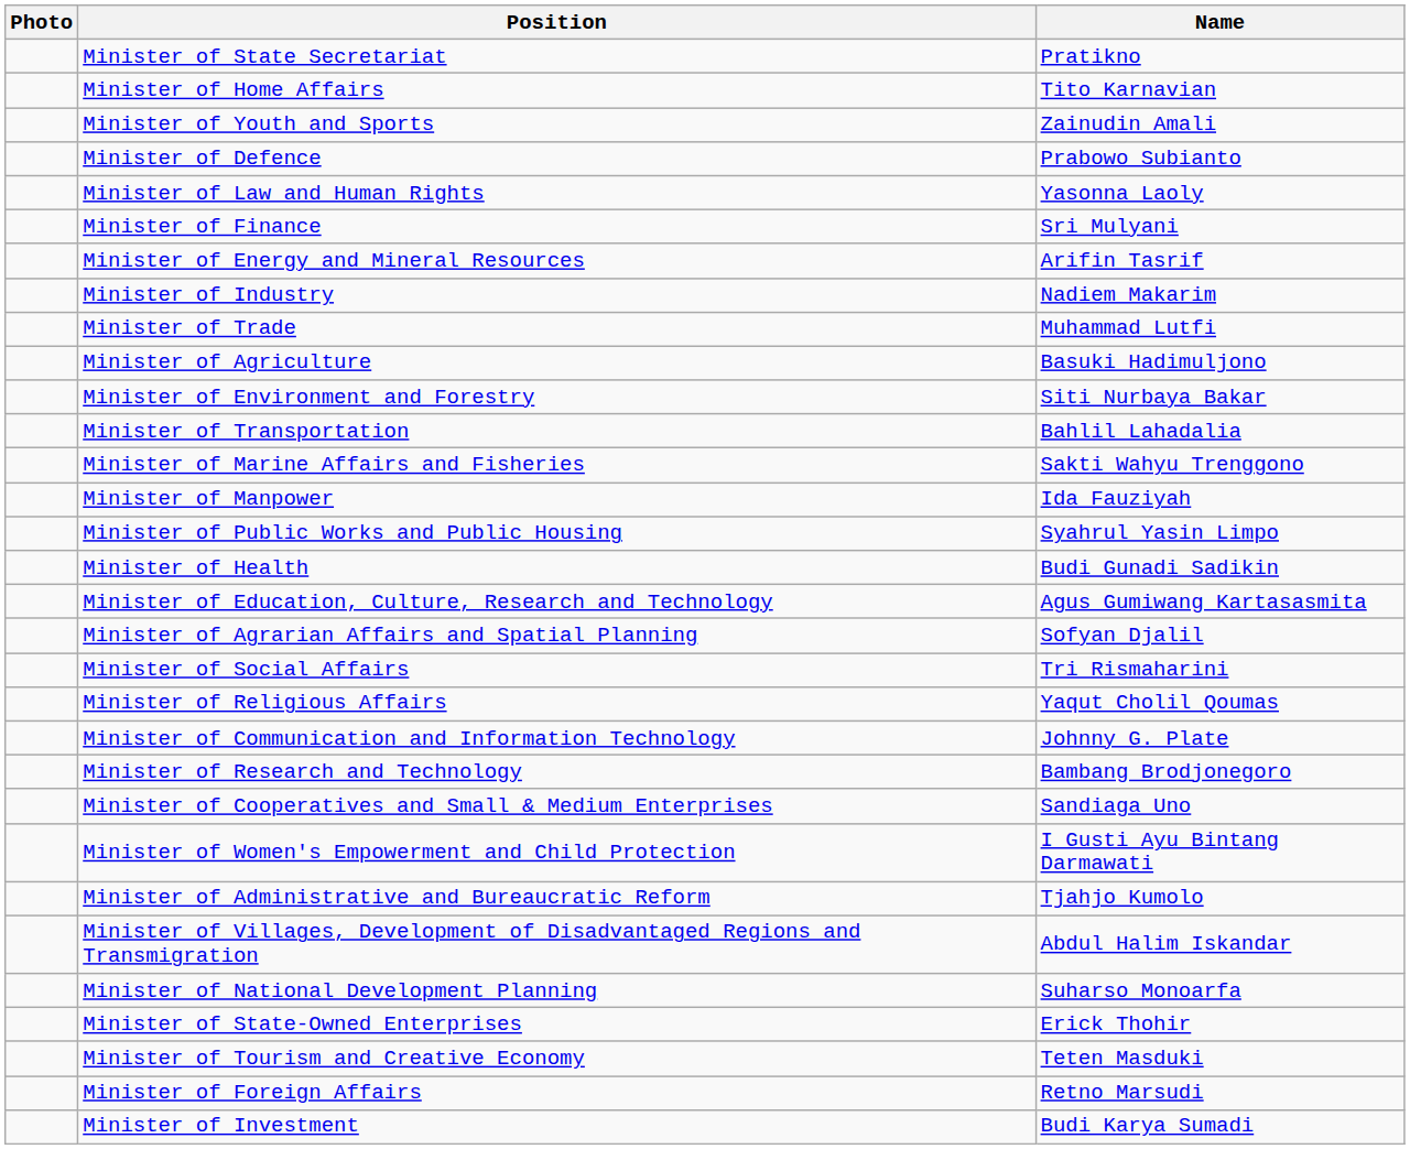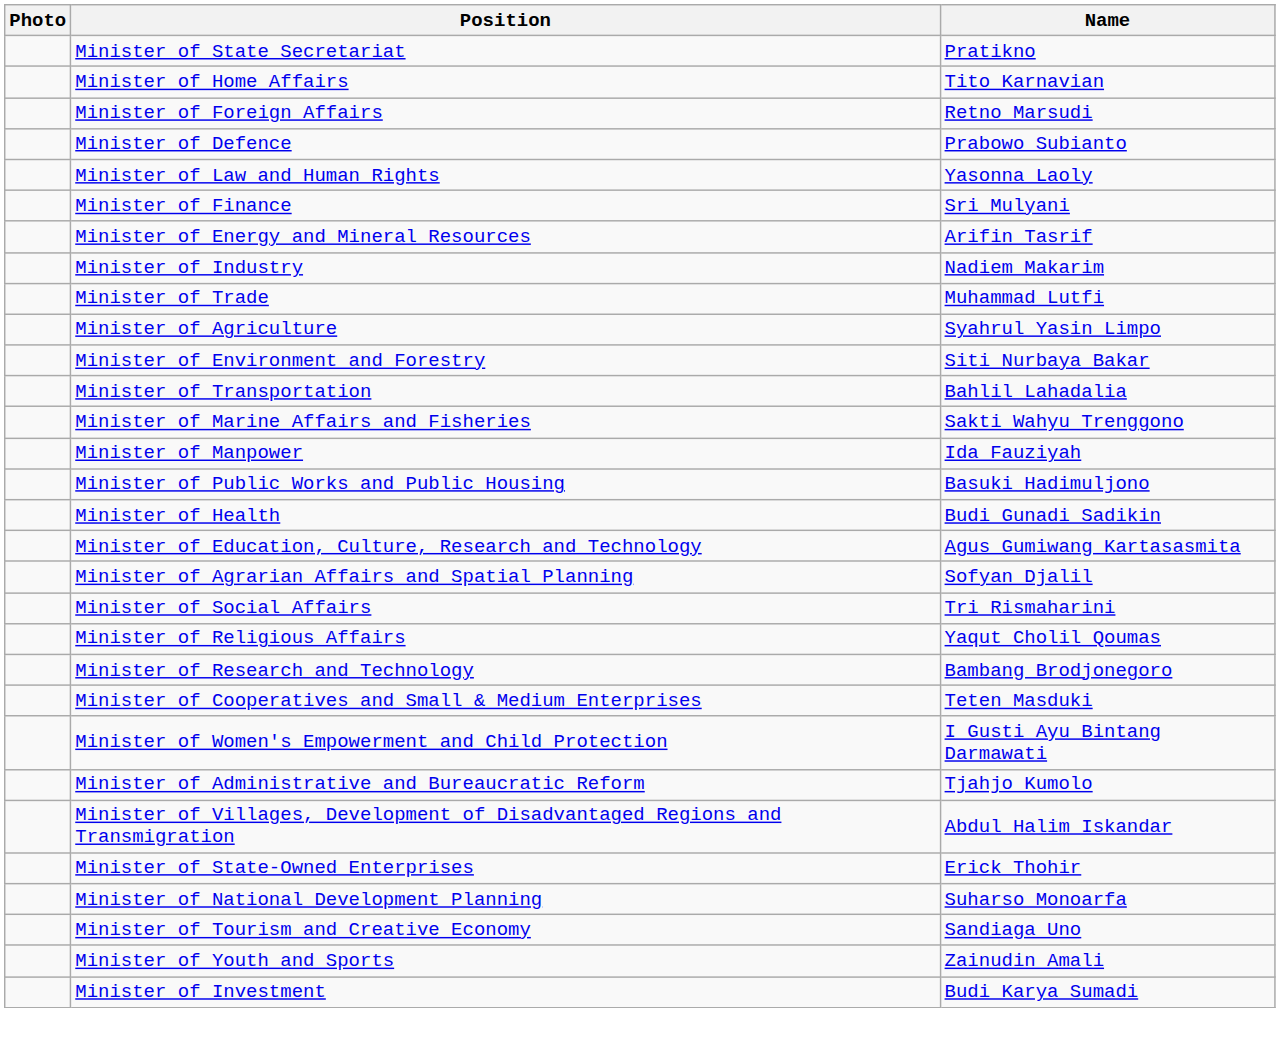rows swapped: Minister of Foreign Affairs <-> Minister of Youth and Sports
Minister of Agriculture | Name: Basuki Hadimuljono -> Syahrul Yasin Limpo
Minister of Public Works and Public Housing | Name: Syahrul Yasin Limpo -> Basuki Hadimuljono
- row: Minister of Communication and Information Technology | Johnny G. Plate
Minister of Cooperatives and Small & Medium Enterprises | Name: Sandiaga Uno -> Teten Masduki
rows swapped: Minister of National Development Planning <-> Minister of State-Owned Enterprises
Minister of Tourism and Creative Economy | Name: Teten Masduki -> Sandiaga Uno
